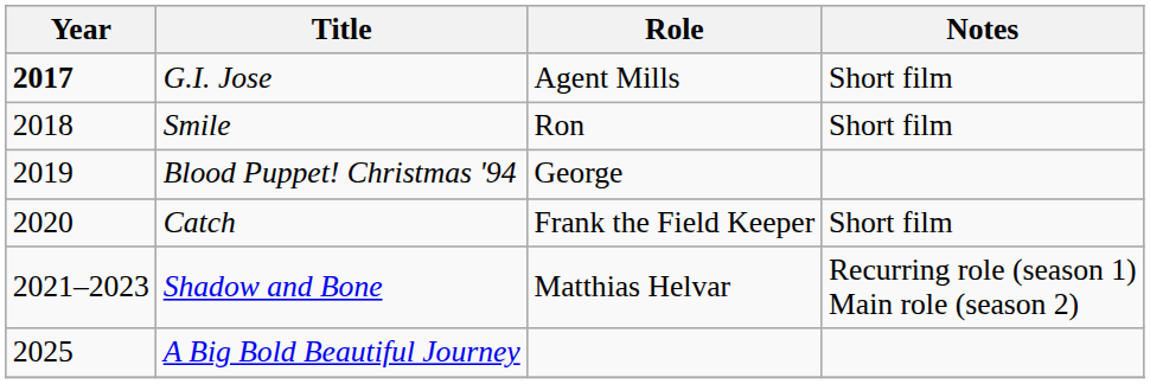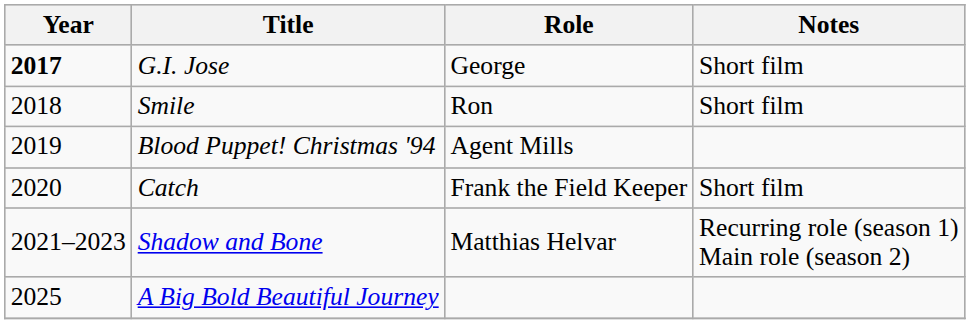G.I. Jose | Role: Agent Mills -> George
Blood Puppet! Christmas '94 | Role: George -> Agent Mills
